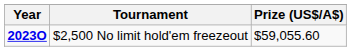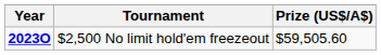$2,500 No limit hold'em freezeout | Prize (US$/A$): $59,055.60 -> $59,505.60
